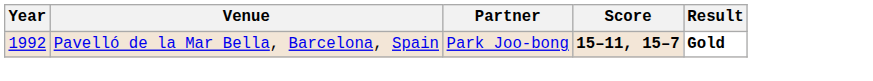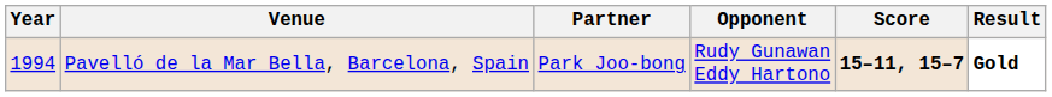+ column: Opponent | Rudy Gunawan Eddy Hartono
Pavelló de la Mar Bella, Barcelona, Spain | Year: 1992 -> 1994
